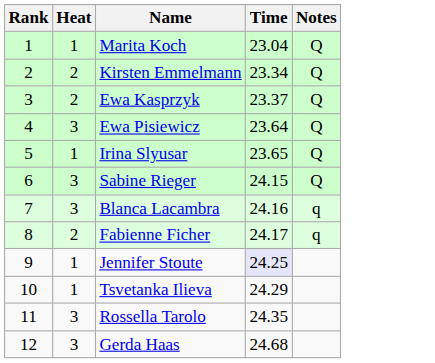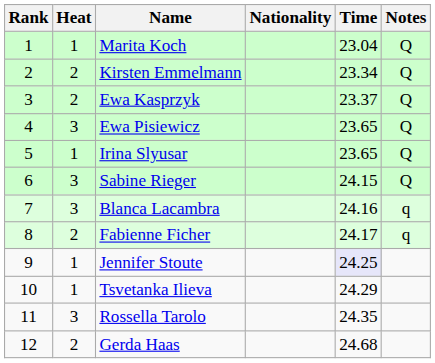+ column: Nationality
Ewa Pisiewicz | Time: 23.64 -> 23.65
Gerda Haas | Heat: 3 -> 2
